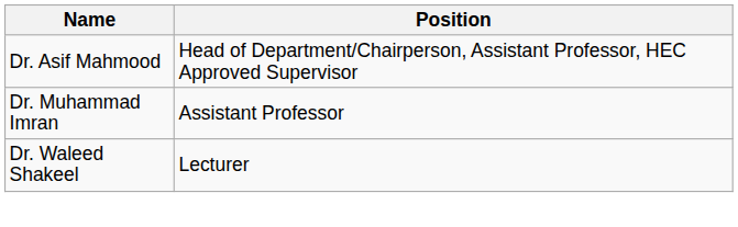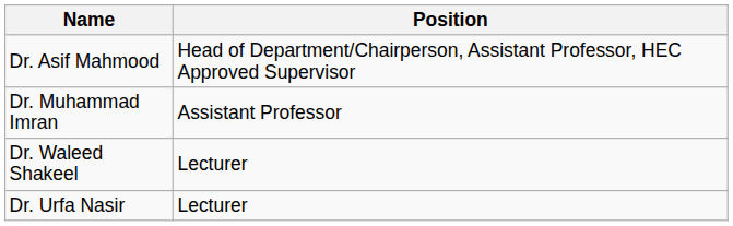+ row: Dr. Urfa Nasir | Lecturer
